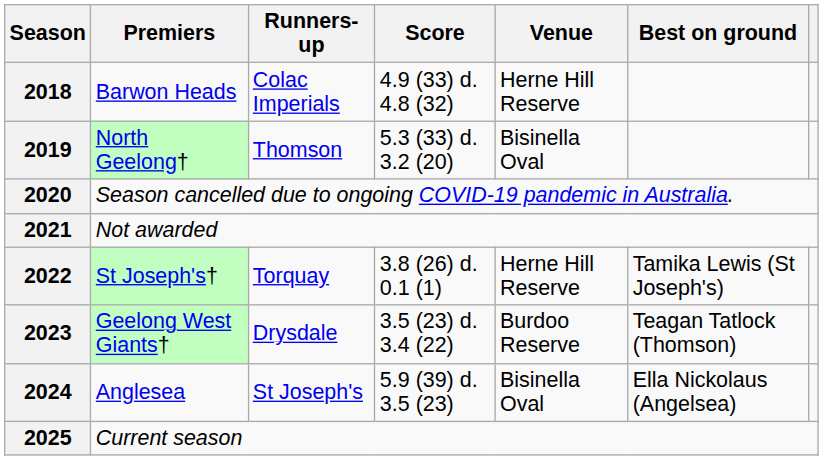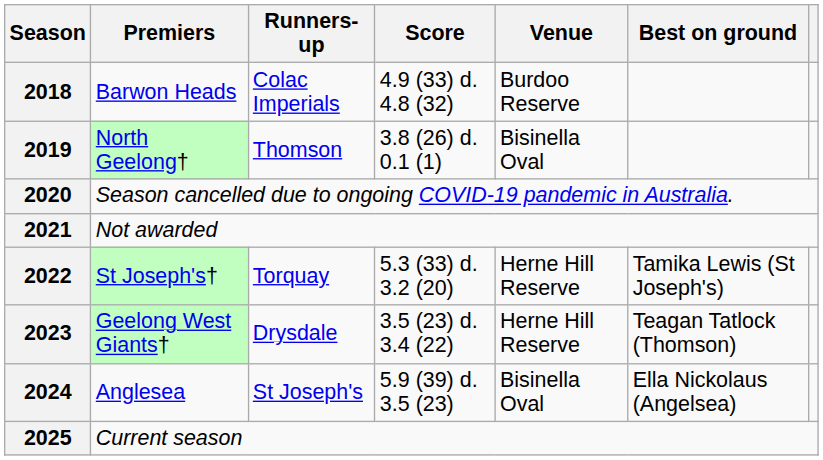2018 | Venue: Herne Hill Reserve -> Burdoo Reserve
2019 | Score: 5.3 (33) d. 3.2 (20) -> 3.8 (26) d. 0.1 (1)
2022 | Score: 3.8 (26) d. 0.1 (1) -> 5.3 (33) d. 3.2 (20)
2023 | Venue: Burdoo Reserve -> Herne Hill Reserve
